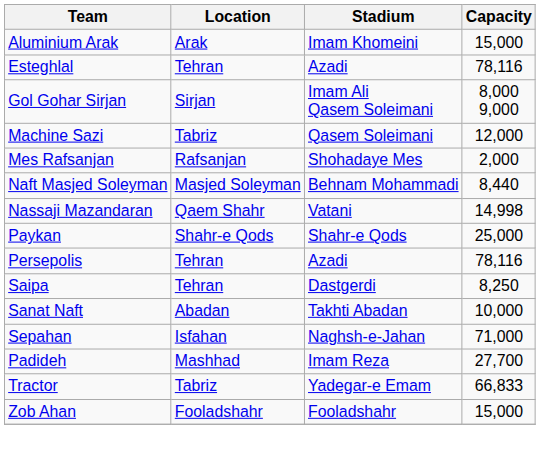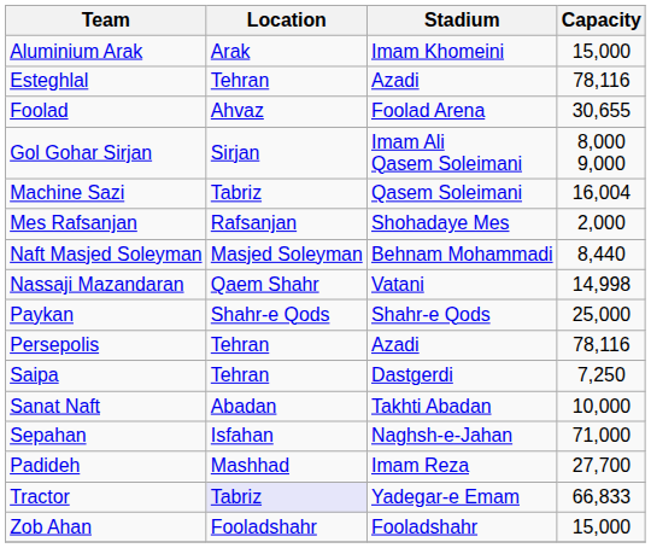+ row: Foolad | Ahvaz | Foolad Arena | 30,655
Machine Sazi | Capacity: 12,000 -> 16,004
Saipa | Capacity: 8,250 -> 7,250
Tractor | Location: no background -> lavender background
